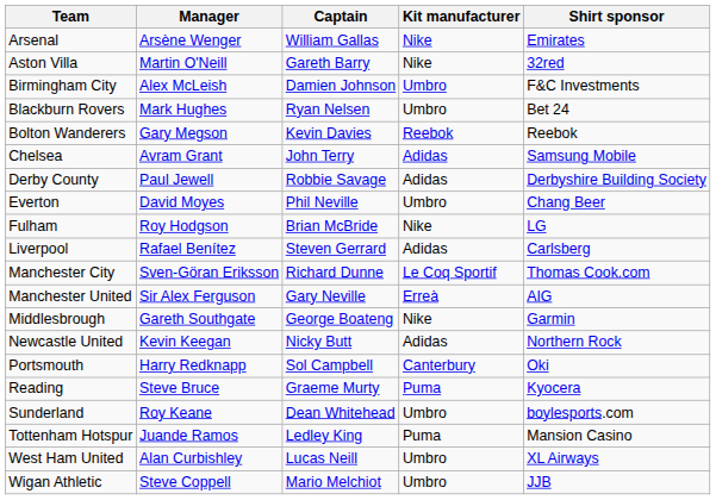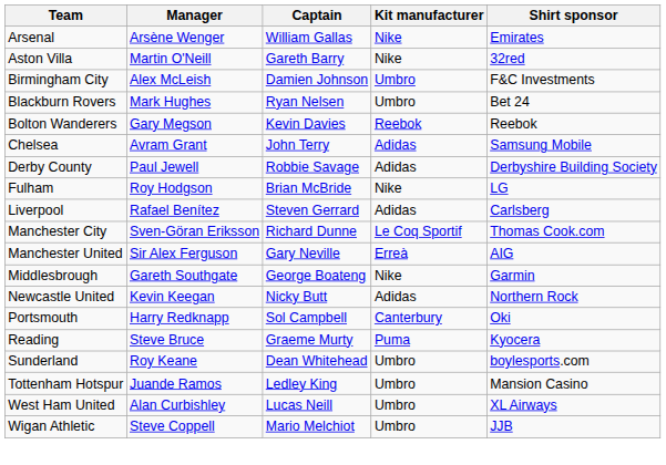- row: Everton | David Moyes | Phil Neville | Umbro | Chang Beer
Tottenham Hotspur | Kit manufacturer: Puma -> Umbro
